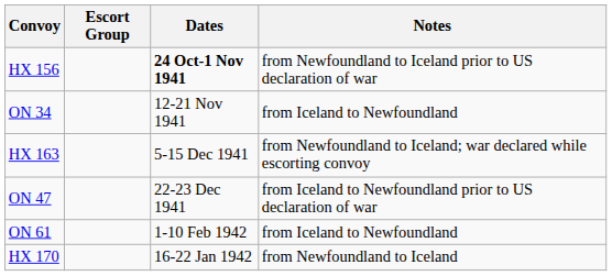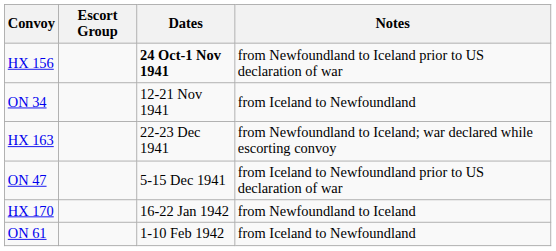HX 163 | Dates: 5-15 Dec 1941 -> 22-23 Dec 1941
ON 47 | Dates: 22-23 Dec 1941 -> 5-15 Dec 1941
rows swapped: HX 170 <-> ON 61
